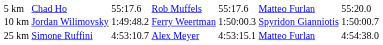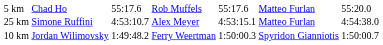rows swapped: 10 km <-> 25 km
